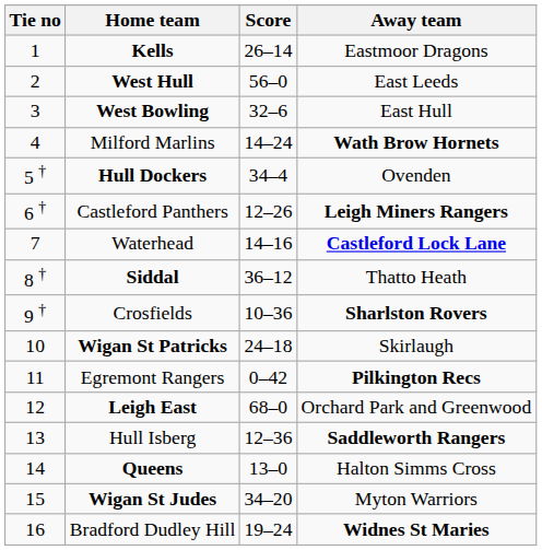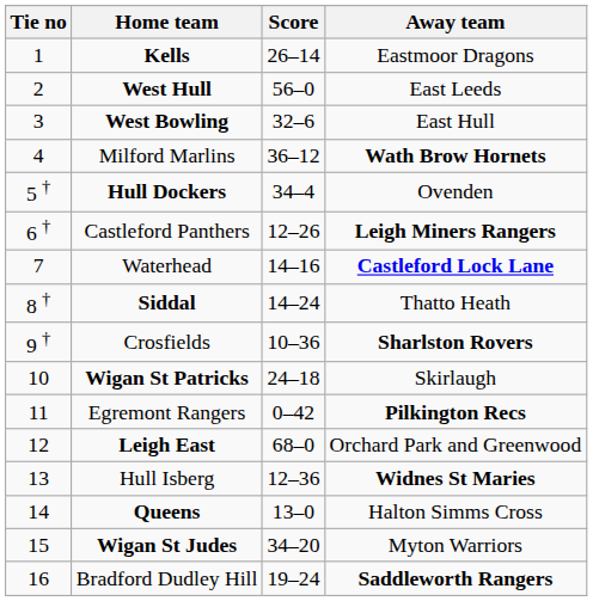Milford Marlins | Score: 14–24 -> 36–12
Siddal | Score: 36–12 -> 14–24
Hull Isberg | Away team: Saddleworth Rangers -> Widnes St Maries
Bradford Dudley Hill | Away team: Widnes St Maries -> Saddleworth Rangers
